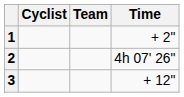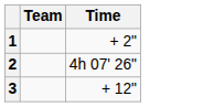- column: Cyclist
